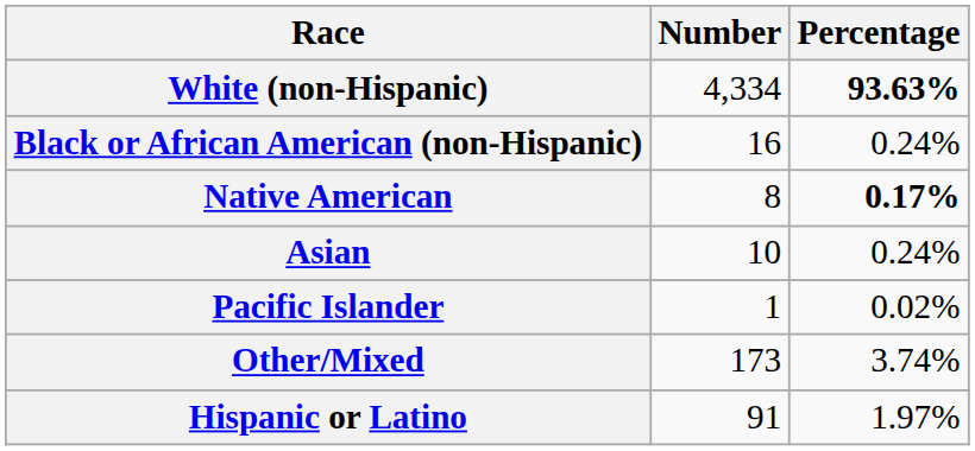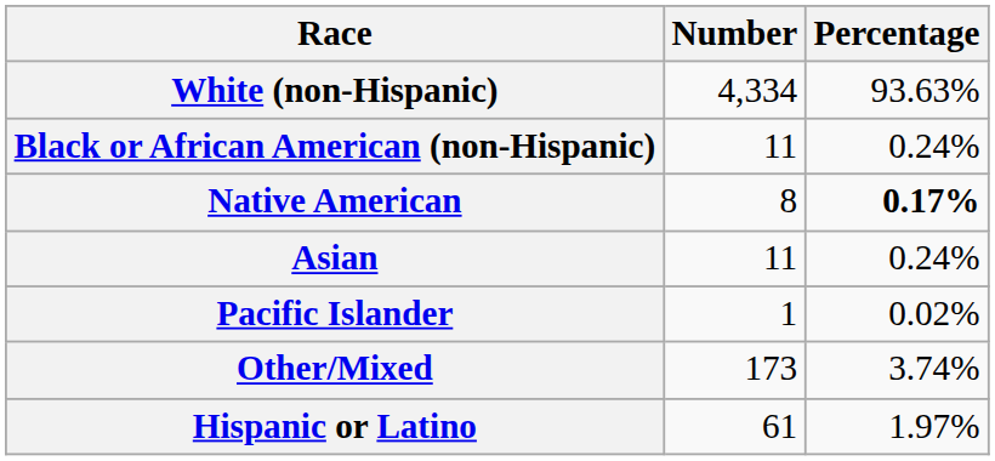White (non-Hispanic) | Percentage: bold -> normal
Black or African American (non-Hispanic) | Number: 16 -> 11
Asian | Number: 10 -> 11
Hispanic or Latino | Number: 91 -> 61
